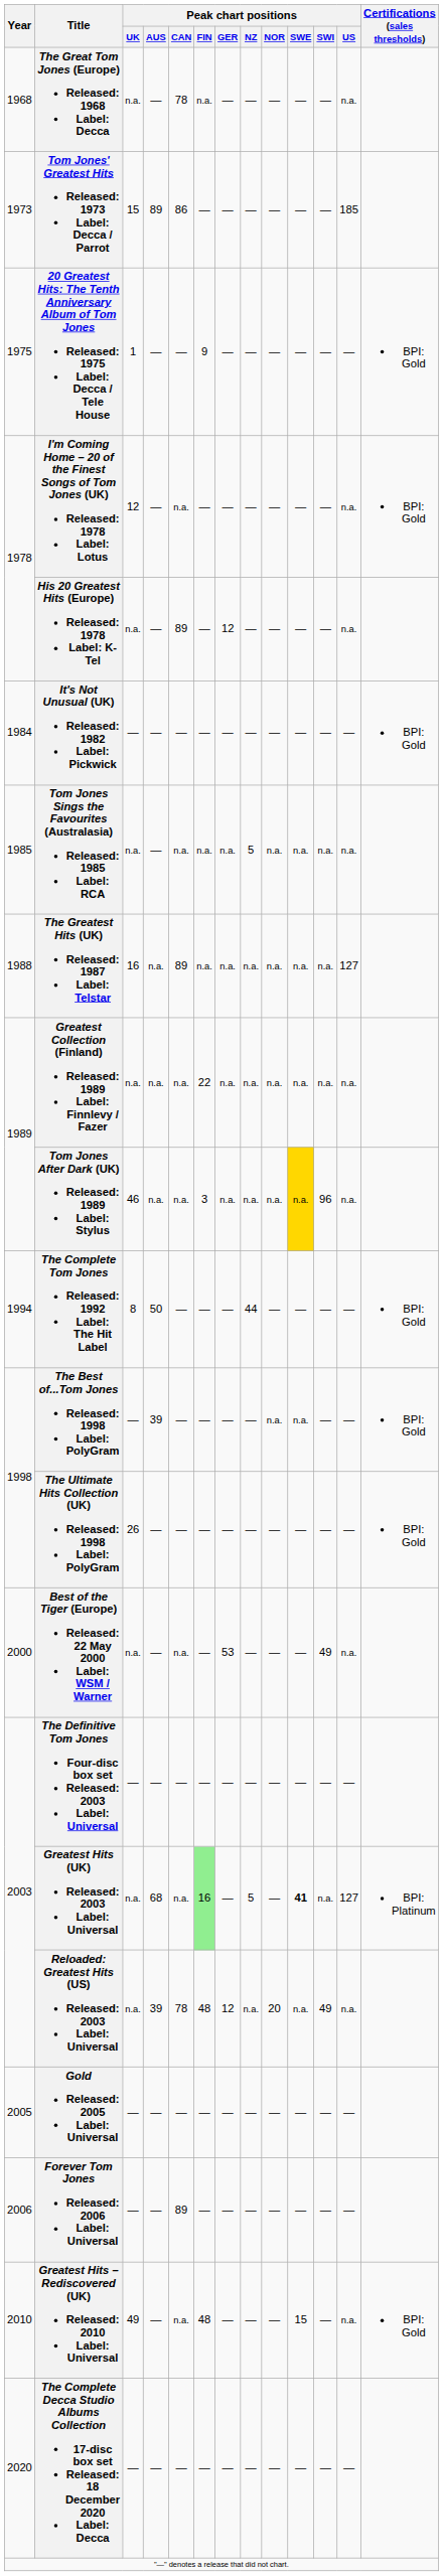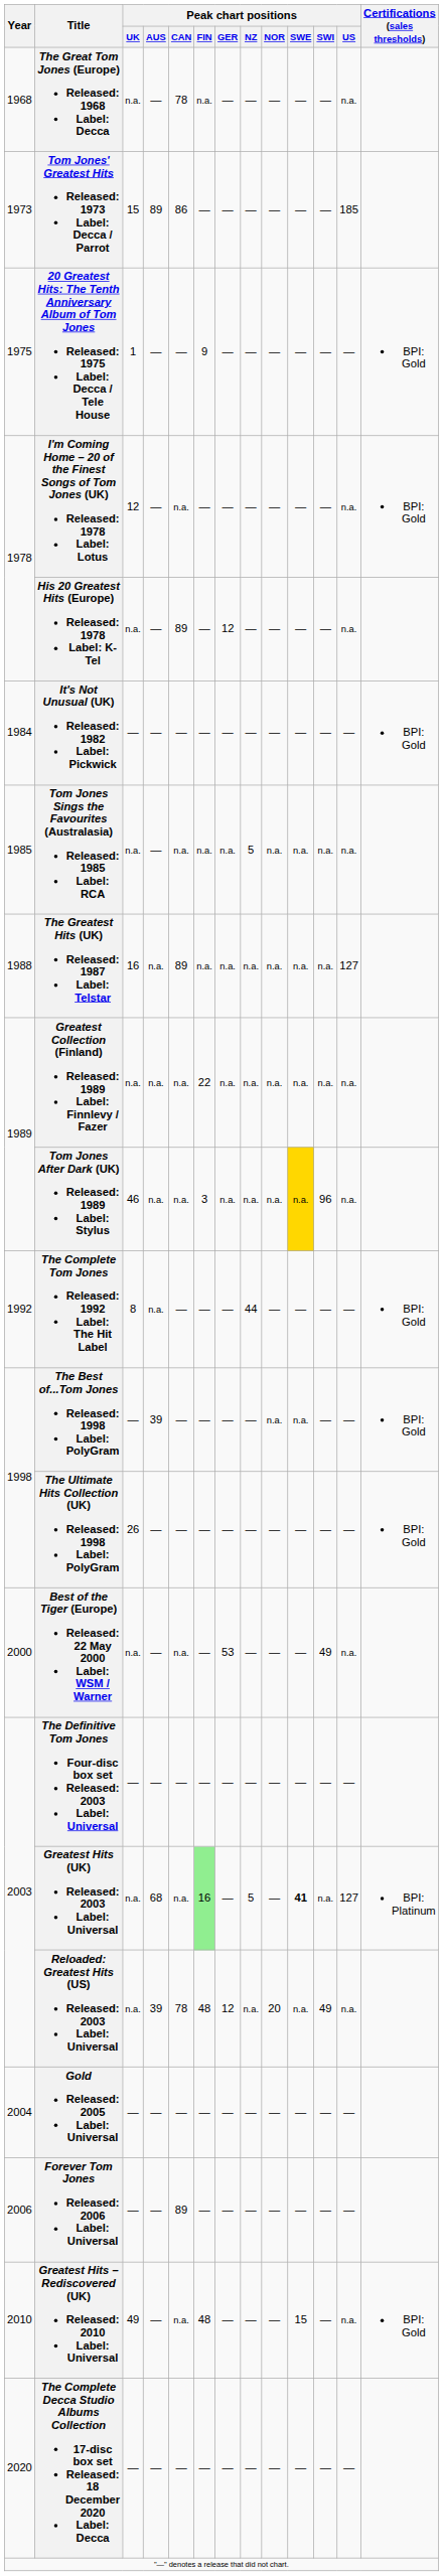The Complete Tom Jones Released: 1992 Label: The Hit Label | Year: 1994 -> 1992
The Complete Tom Jones Released: 1992 Label: The Hit Label | Peak chart positions / AUS: 50 -> n.a.
Gold Released: 2005 Label: Universal | Year: 2005 -> 2004
